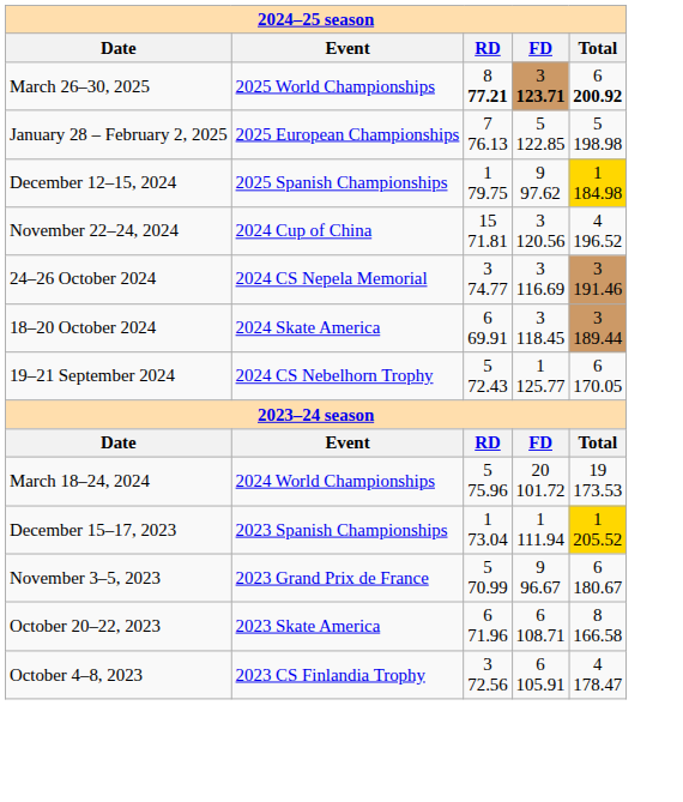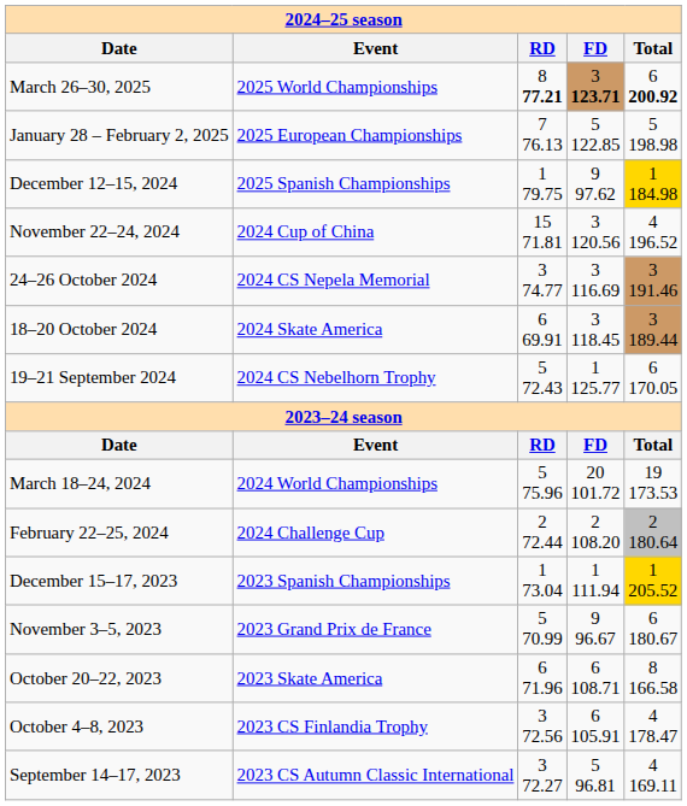+ row: February 22–25, 2024 | 2024 Challenge Cup | 2 72.44 | 2 108.20 | 2 180.64
+ row: September 14–17, 2023 | 2023 CS Autumn Classic International | 3 72.27 | 5 96.81 | 4 169.11
